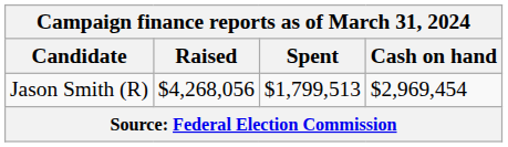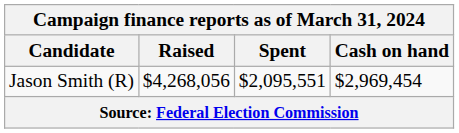Jason Smith (R) | Spent: $1,799,513 -> $2,095,551
